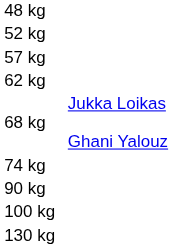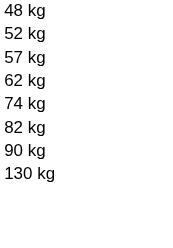- row: 68 kg | Jukka Loikas Ghani Yalouz
+ row: 82 kg
- row: 100 kg
